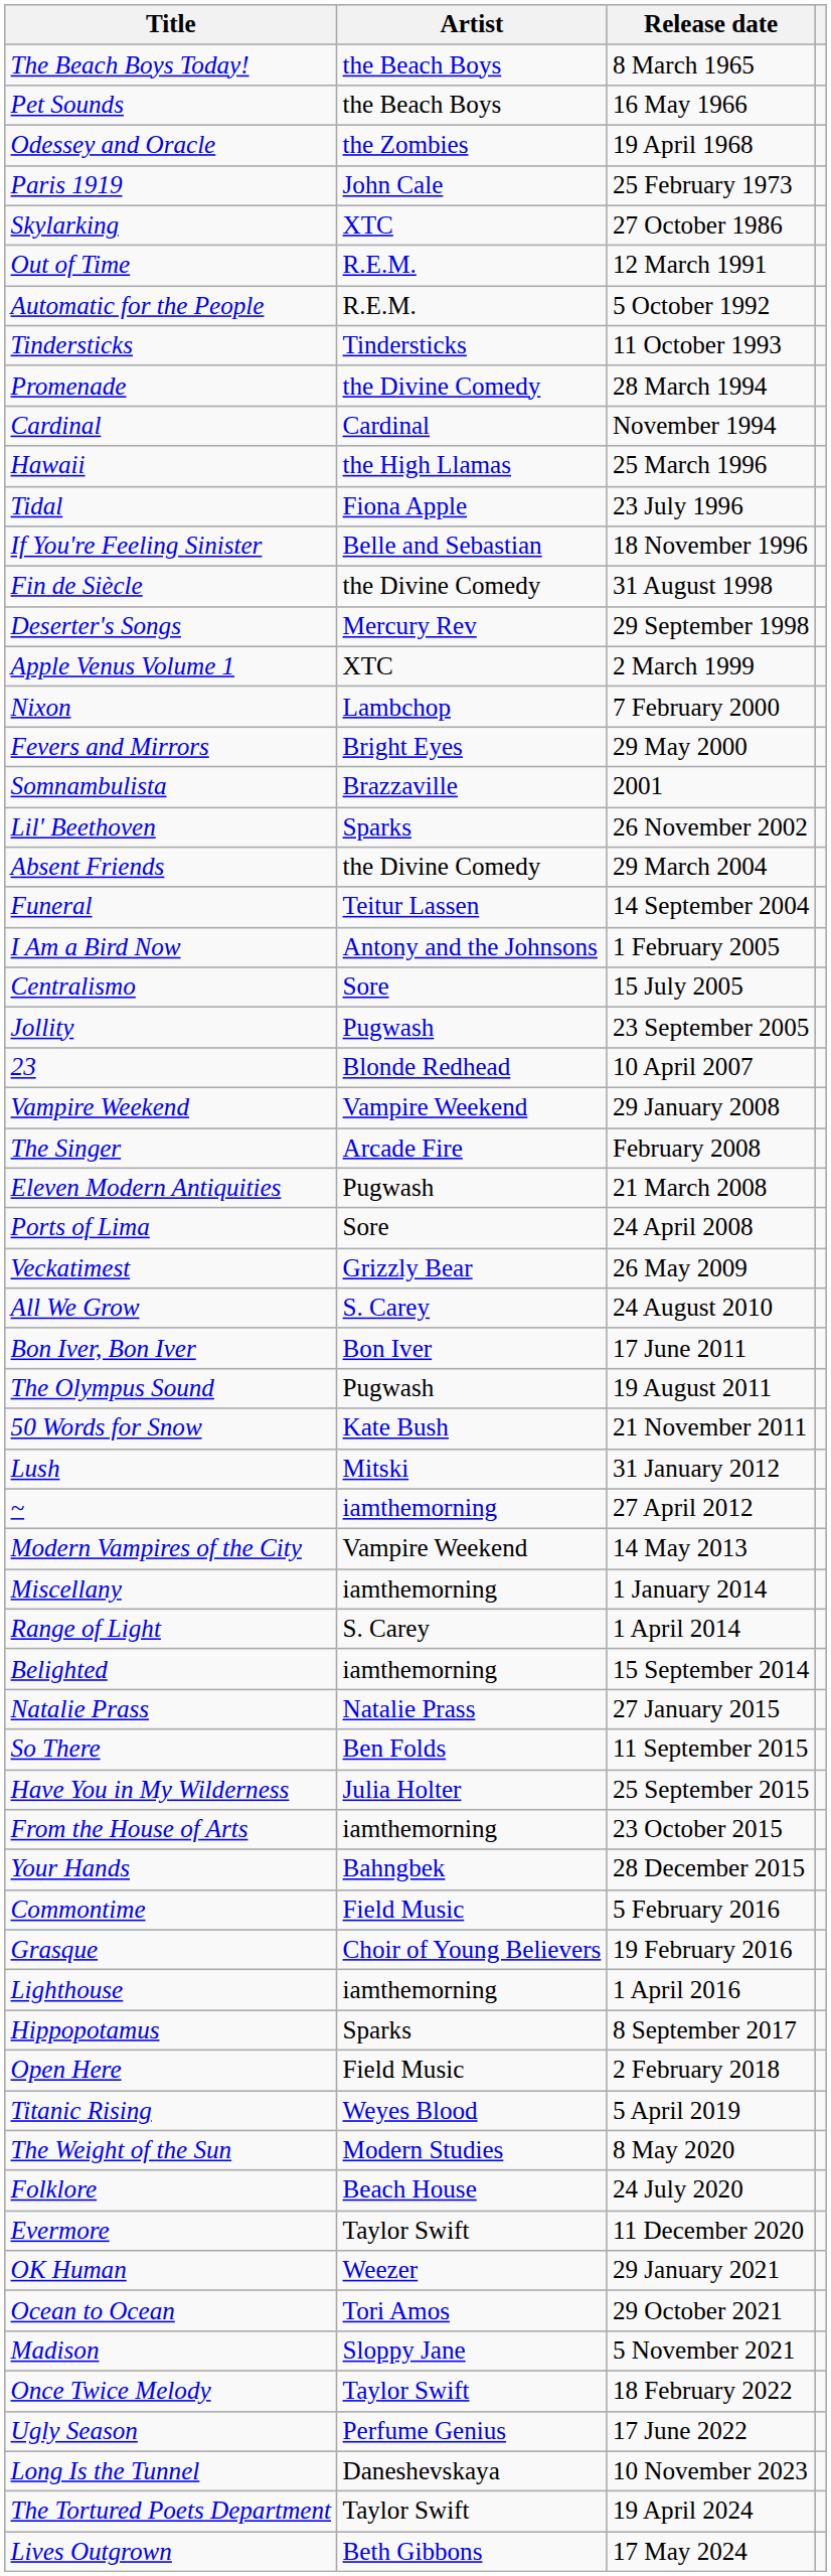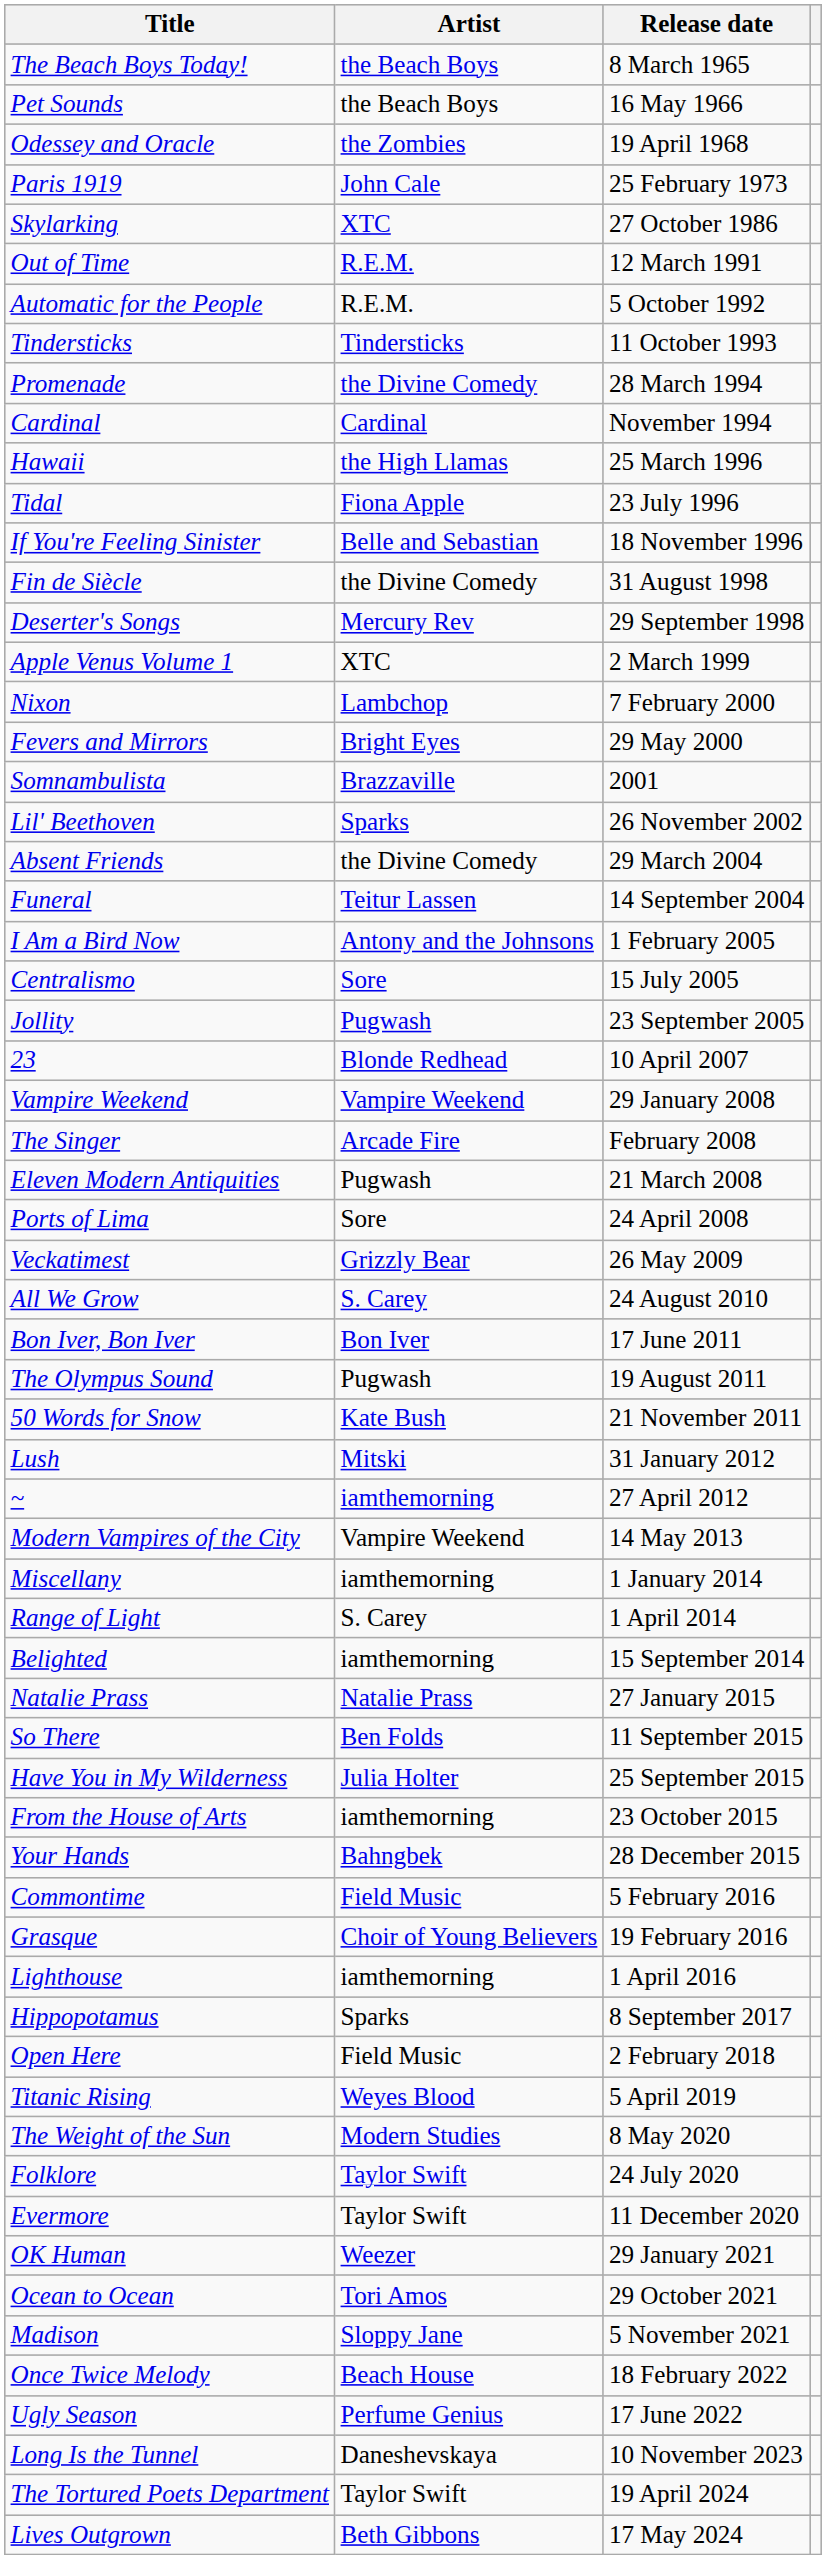Folklore | Artist: Beach House -> Taylor Swift
Once Twice Melody | Artist: Taylor Swift -> Beach House
